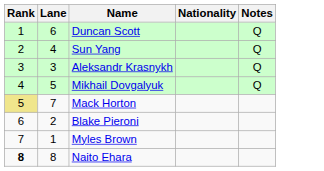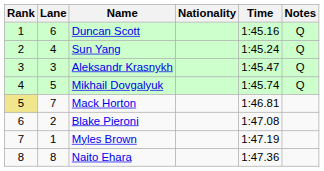+ column: Time | 1:45.16 | 1:45.24 | 1:45.47 | 1:45.74 | 1:46.81 | 1:47.08 | 1:47.19 | 1:47.36
Naito Ehara | Rank: bold -> normal
